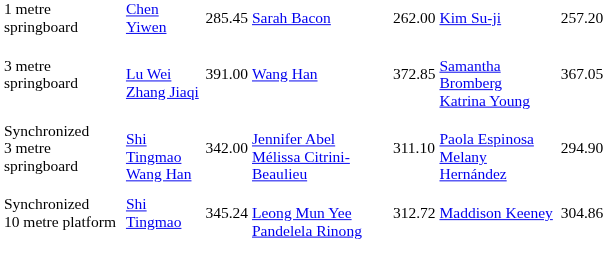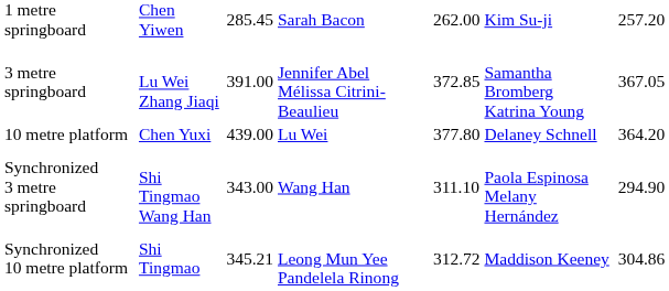3 metre springboard | column 4: Wang Han -> Jennifer Abel Mélissa Citrini-Beaulieu
+ row: 10 metre platform | Chen Yuxi | 439.00 | Lu Wei | 377.80 | Delaney Schnell | 364.20
Synchronized 3 metre springboard | column 3: 342.00 -> 343.00
Synchronized 3 metre springboard | column 4: Jennifer Abel Mélissa Citrini-Beaulieu -> Wang Han
Synchronized 10 metre platform | column 3: 345.24 -> 345.21
